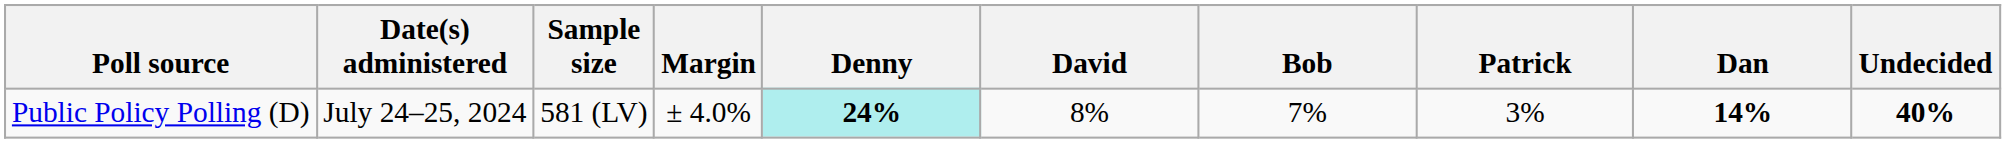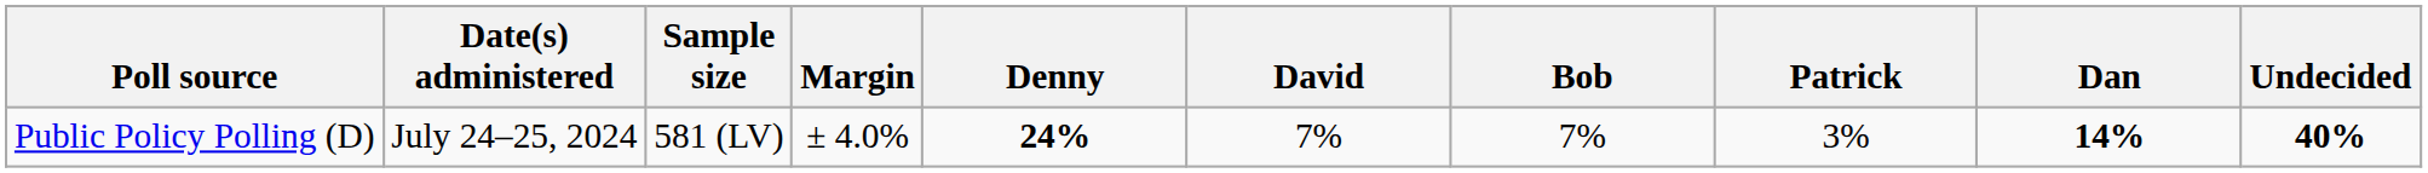Public Policy Polling (D) | Denny: paleturquoise background -> no background
Public Policy Polling (D) | David: 8% -> 7%
